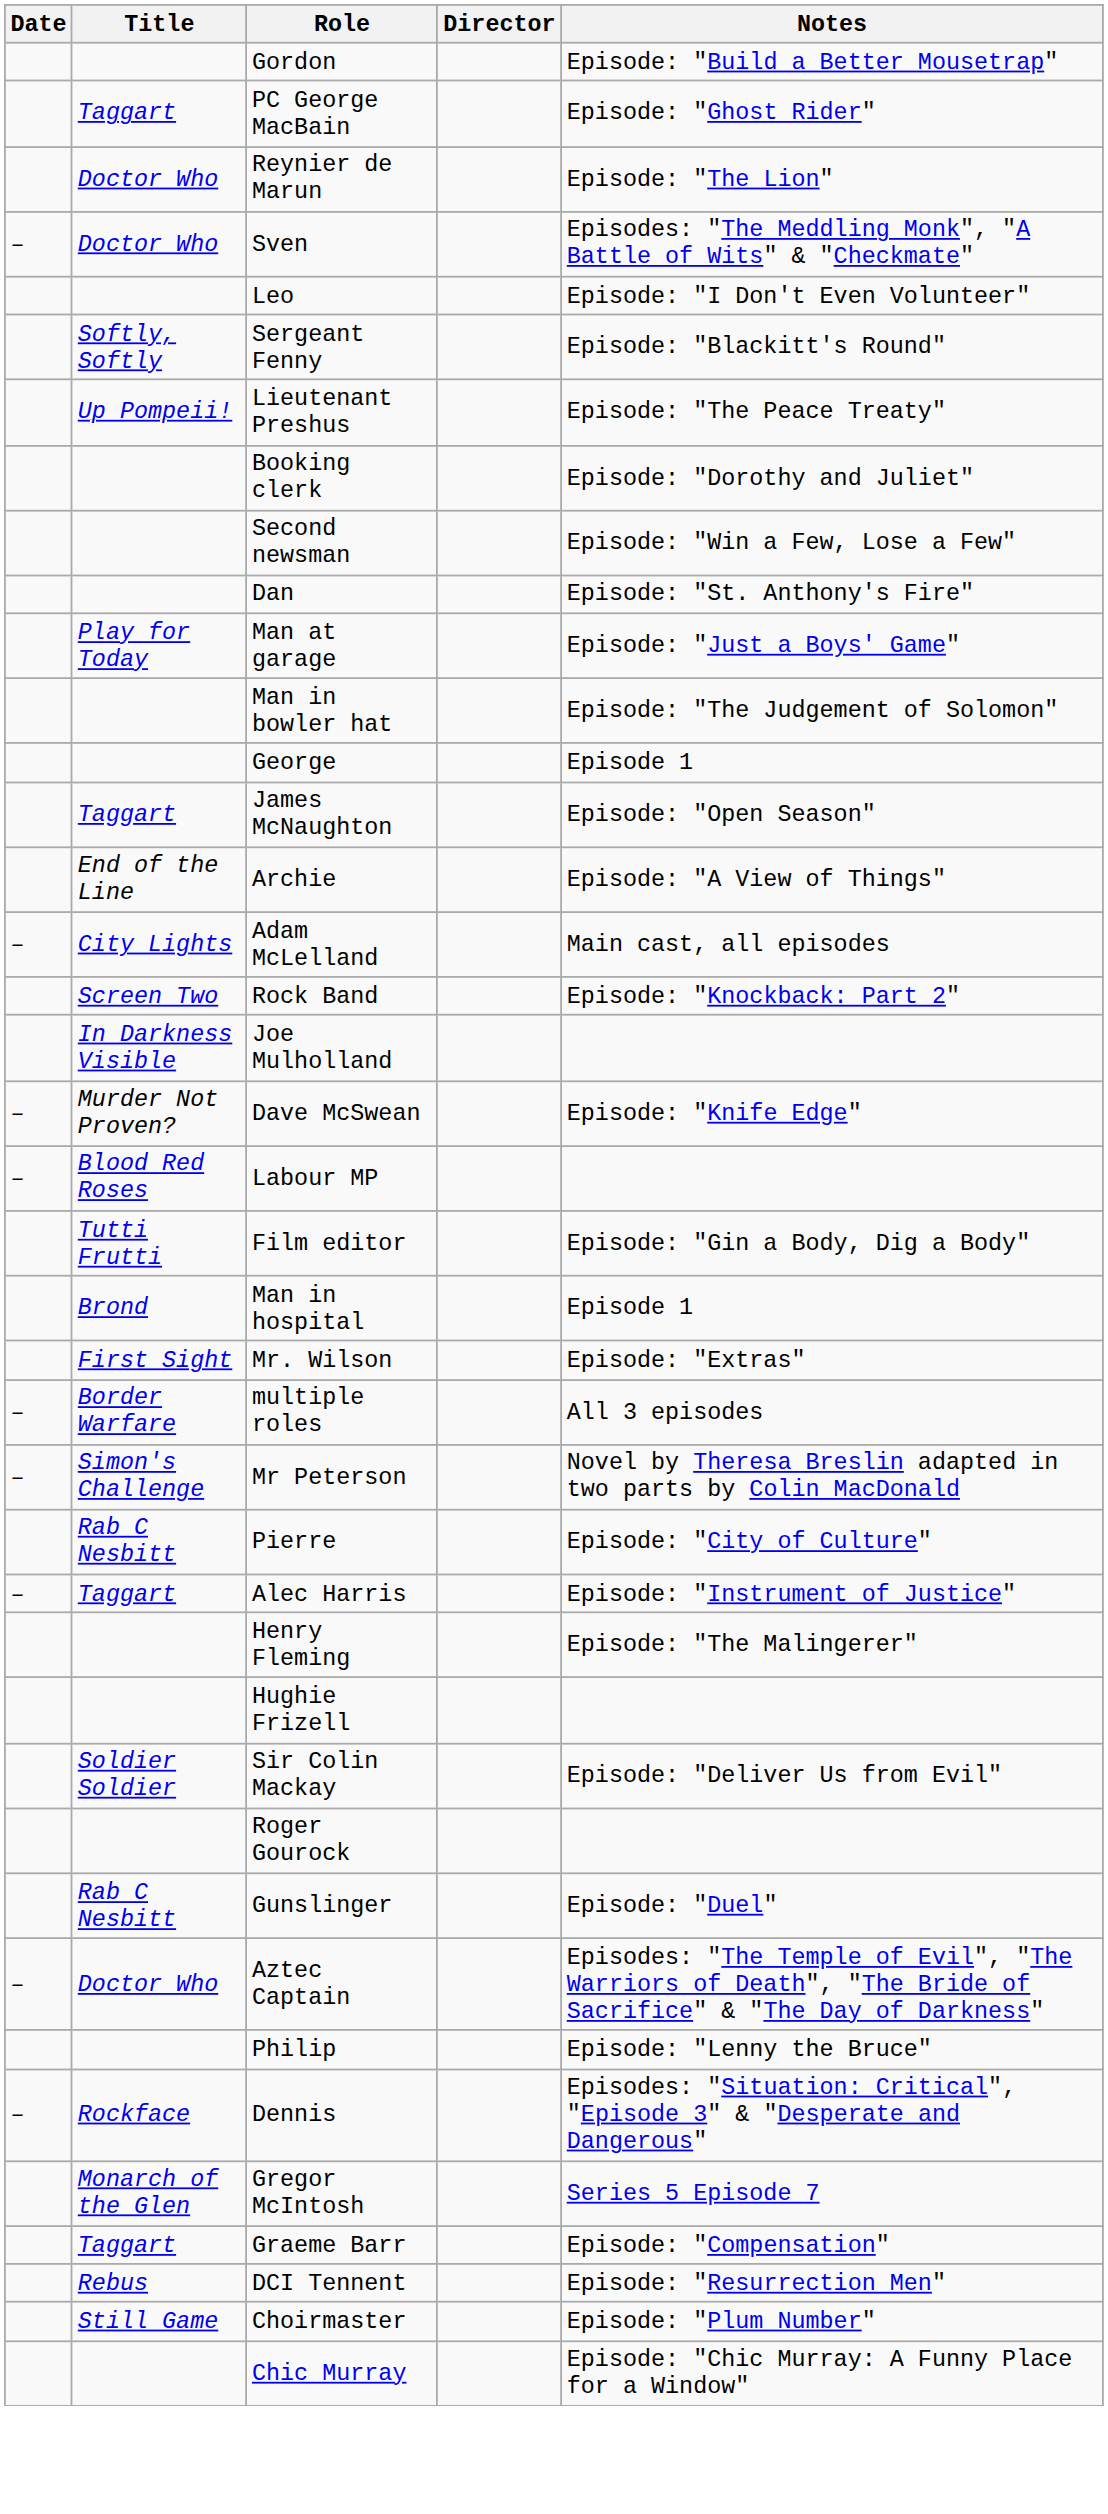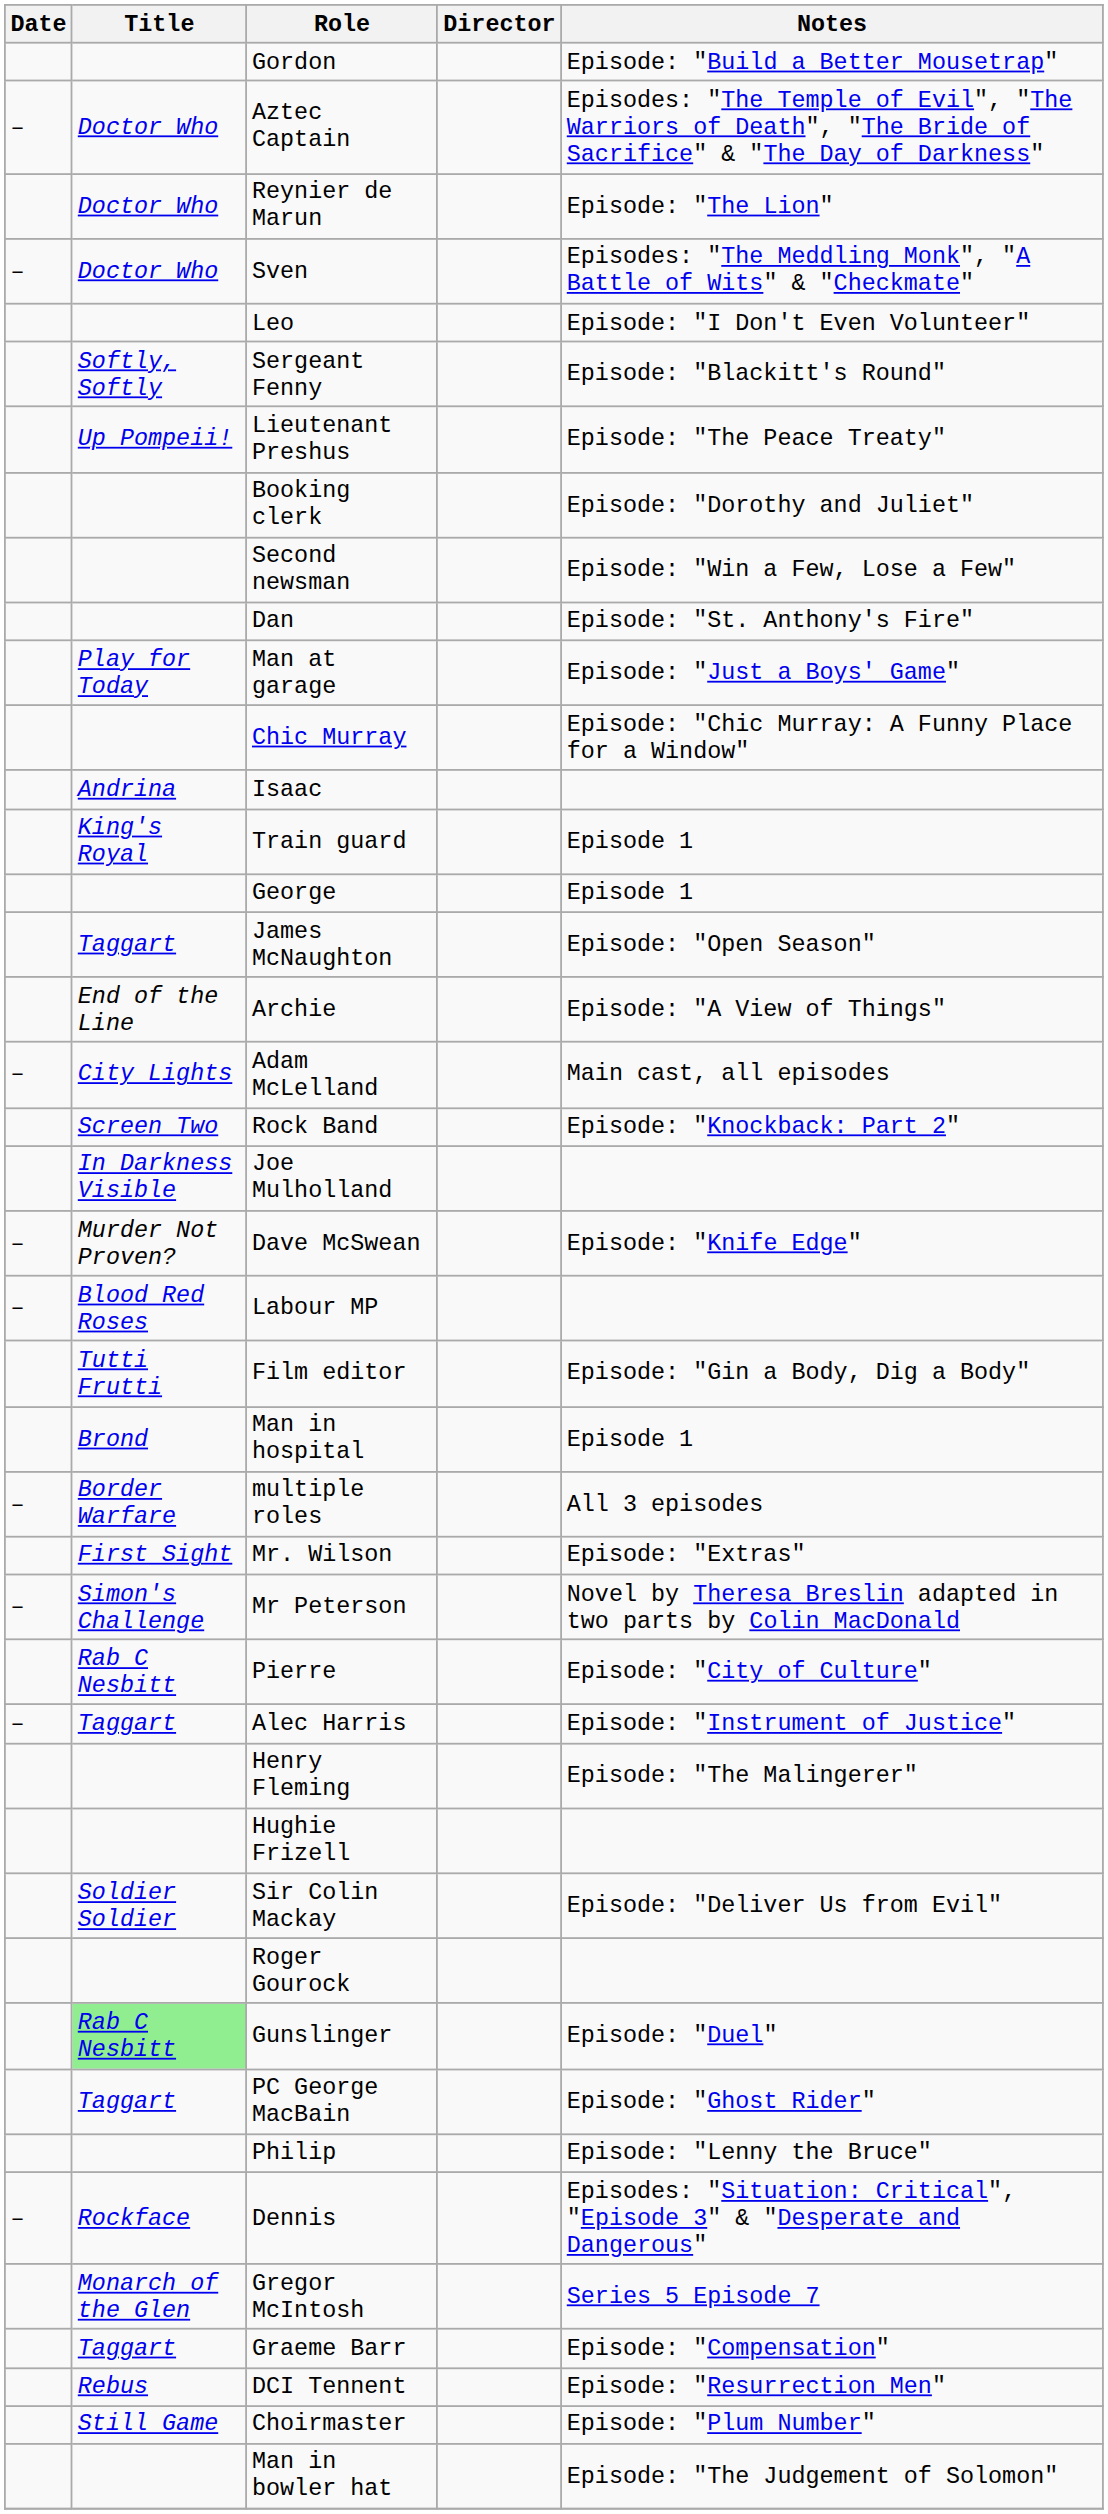rows swapped: Aztec Captain <-> PC George MacBain
rows swapped: Man in bowler hat <-> Chic Murray
+ row: Andrina | Isaac
+ row: King's Royal | Train guard | Episode 1
rows swapped: Mr. Wilson <-> multiple roles
Gunslinger | Title: no background -> lightgreen background
